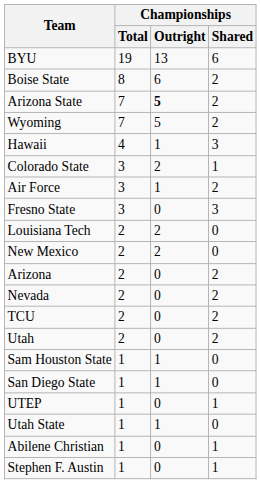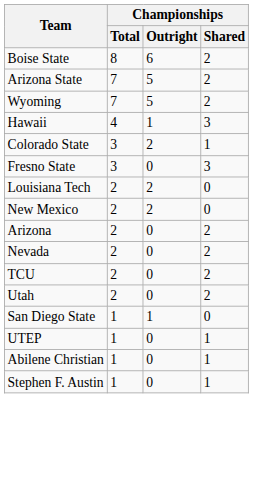- row: BYU | 19 | 13 | 6
Arizona State | Championships / Outright: bold -> normal
- row: Air Force | 3 | 1 | 2
- row: Sam Houston State | 1 | 1 | 0
- row: Utah State | 1 | 1 | 0
